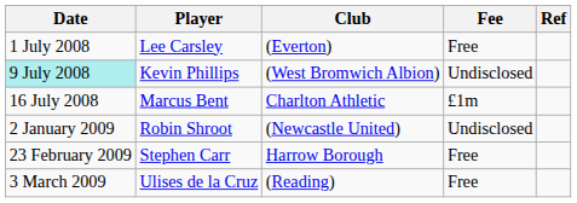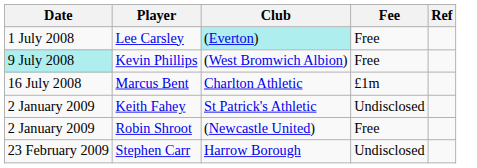Lee Carsley | Club: no background -> paleturquoise background
Kevin Phillips | Fee: Undisclosed -> Free
+ row: 2 January 2009 | Keith Fahey | St Patrick's Athletic | Undisclosed
Robin Shroot | Fee: Undisclosed -> Free
Stephen Carr | Fee: Free -> Undisclosed
- row: 3 March 2009 | Ulises de la Cruz | (Reading) | Free
